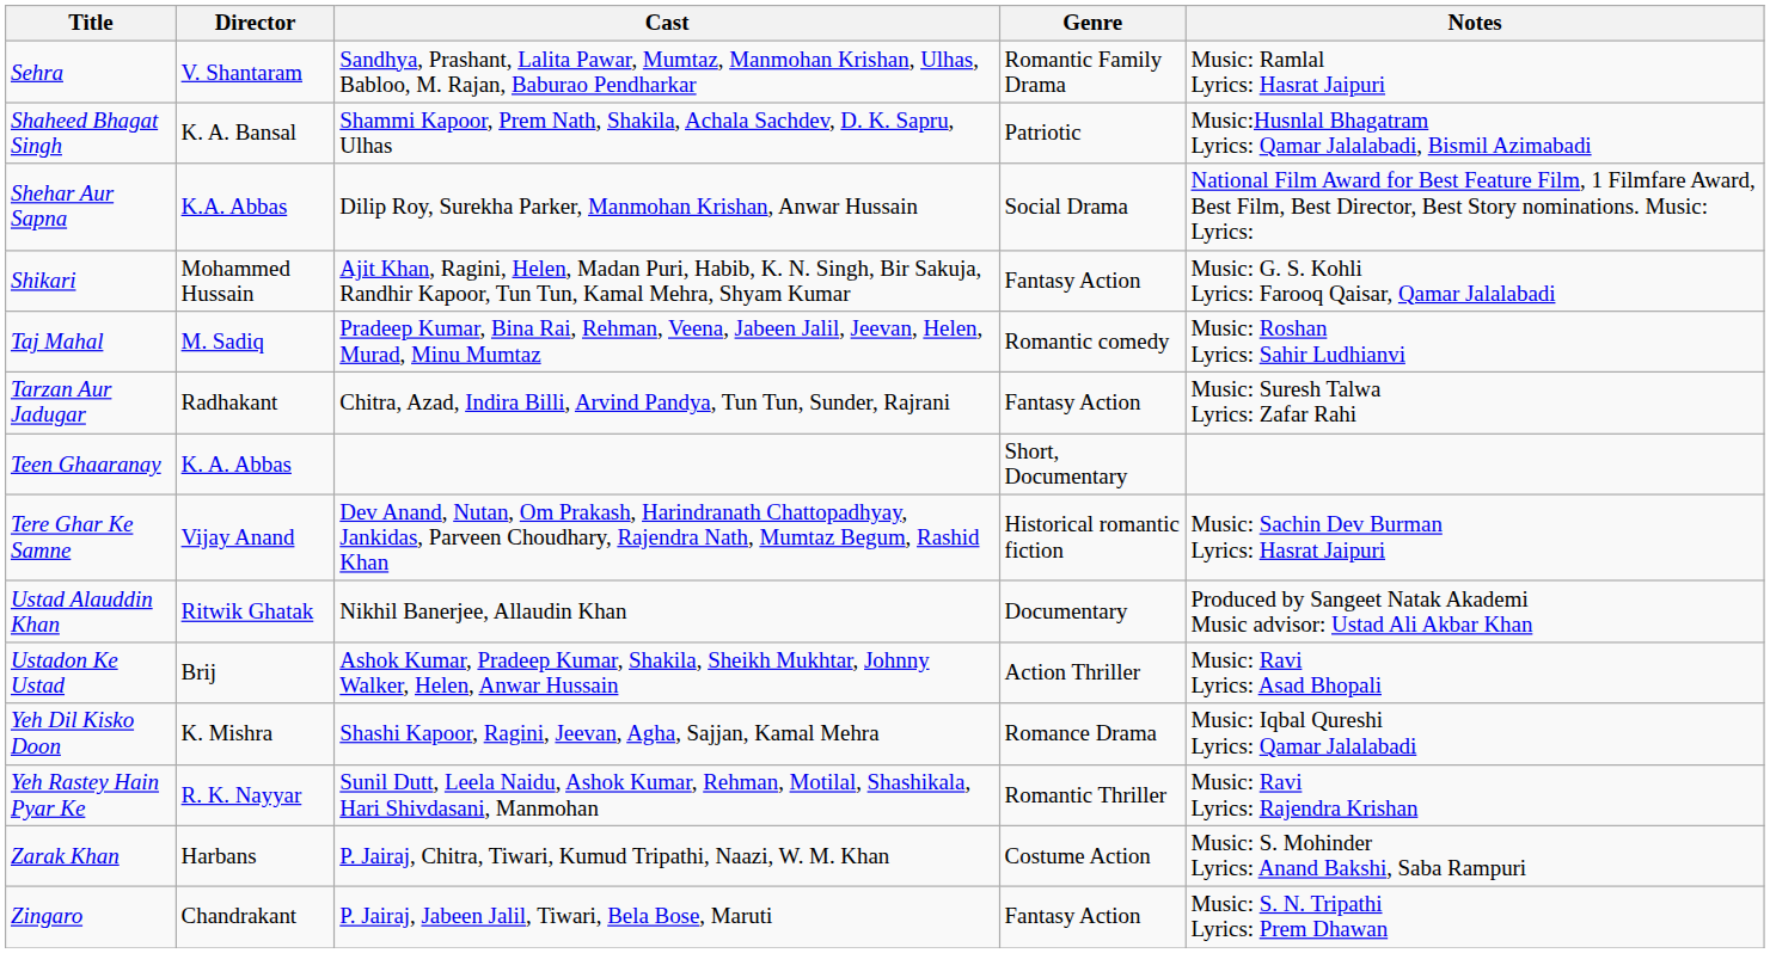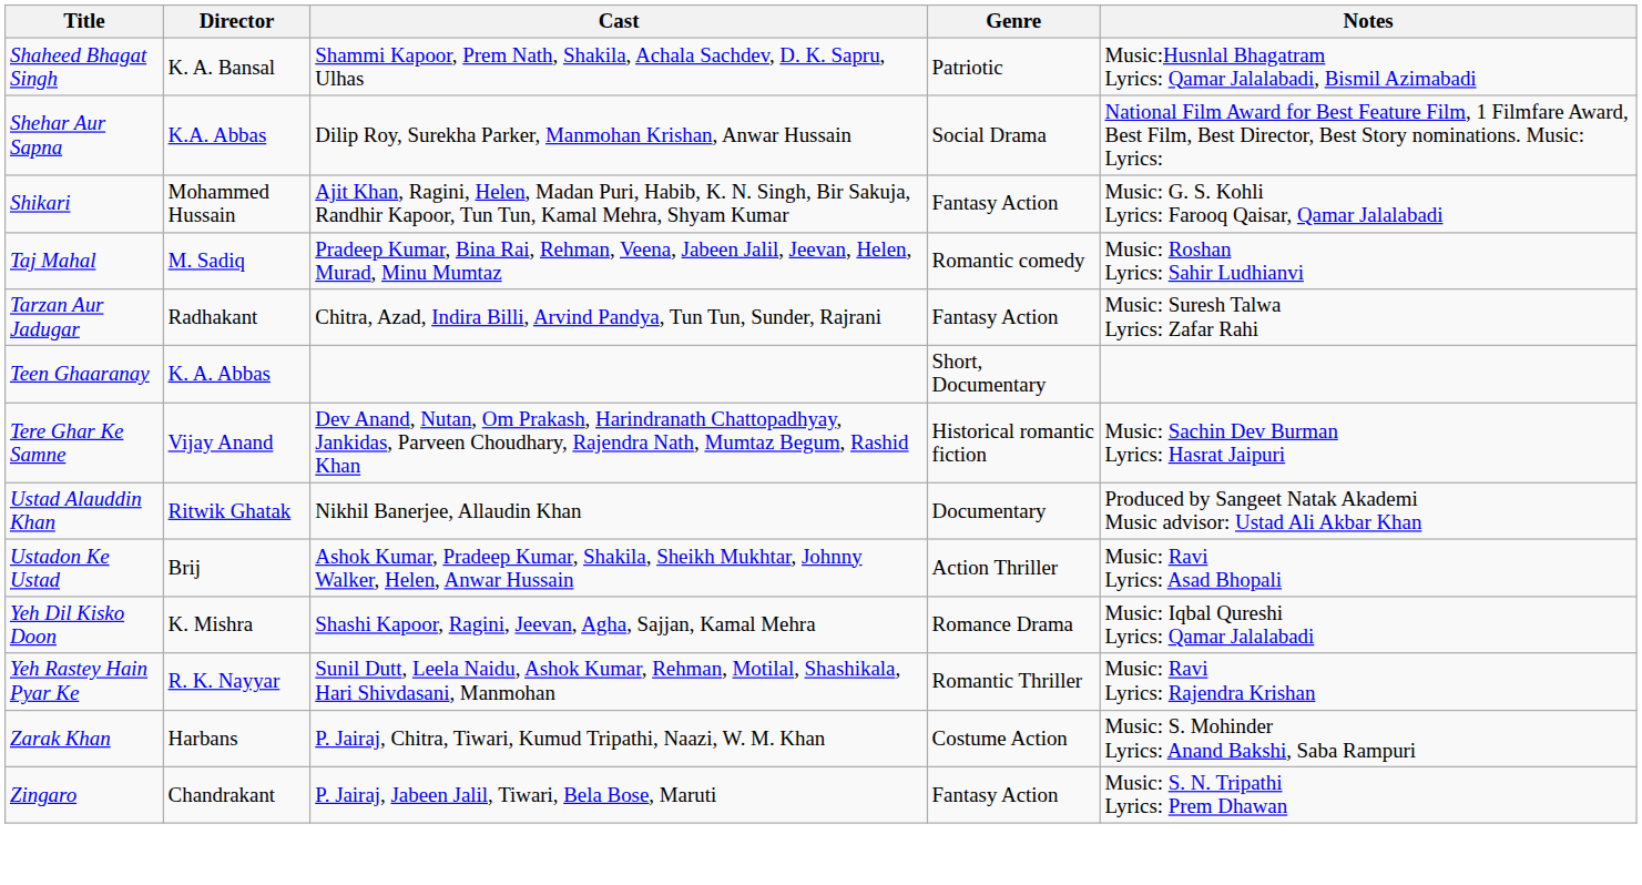- row: Sehra | V. Shantaram | Sandhya, Prashant, Lalita Pawar, Mumtaz, Manmohan Krishan, Ulhas, Babloo, M. Rajan, Baburao Pendharkar | Romantic Family Drama | Music: Ramlal Lyrics: Hasrat Jaipuri
